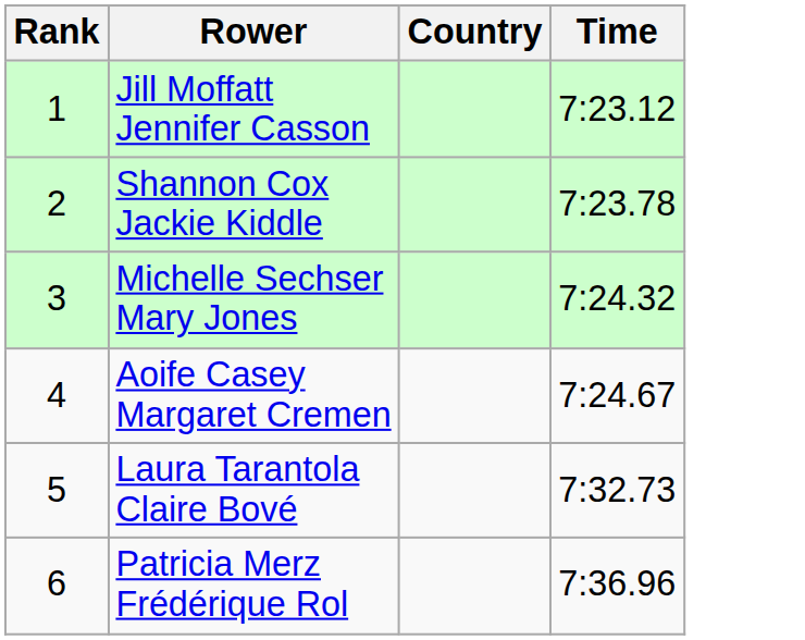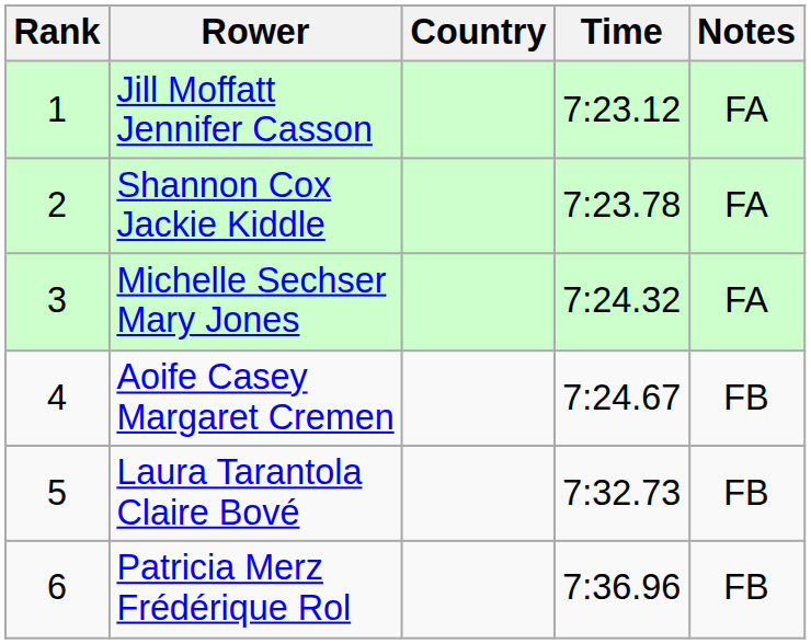+ column: Notes | FA | FA | FA | FB | FB | FB
